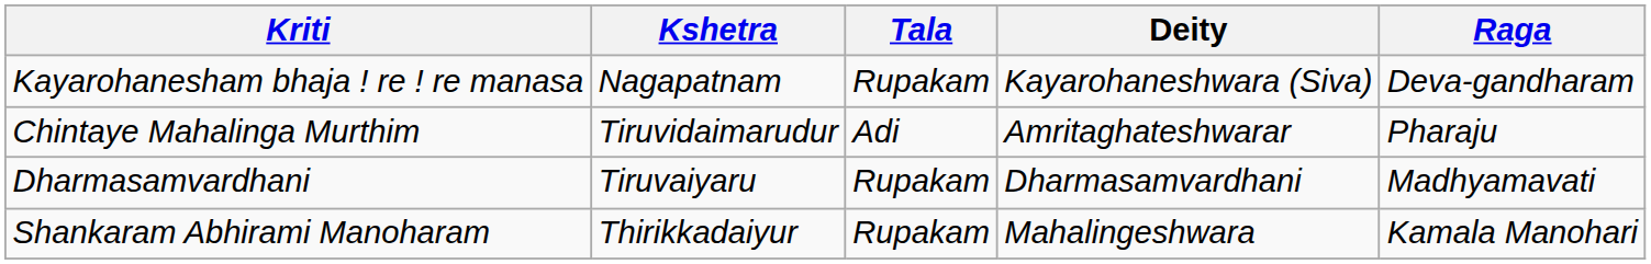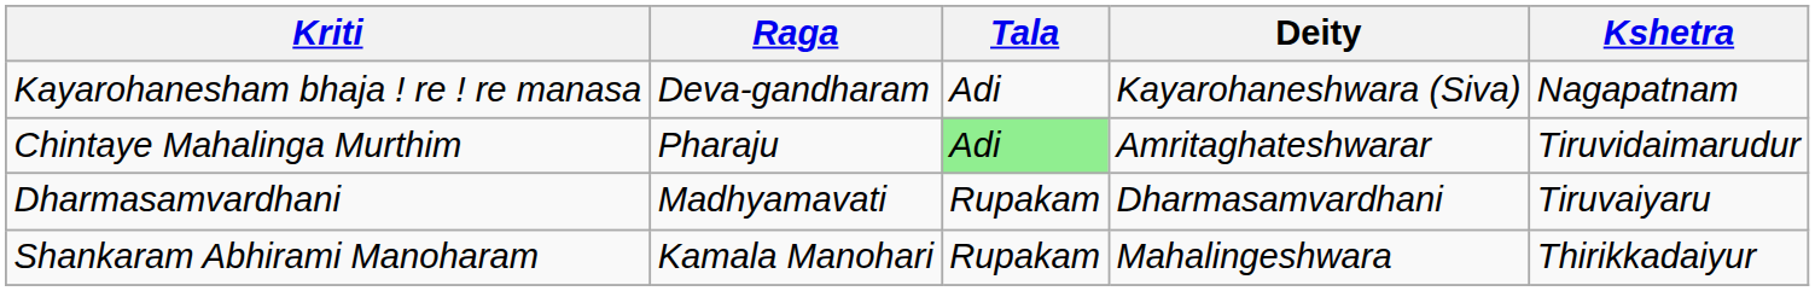columns swapped: Raga <-> Kshetra
Kayarohanesham bhaja ! re ! re manasa | Tala: Rupakam -> Adi
Chintaye Mahalinga Murthim | Tala: no background -> lightgreen background
